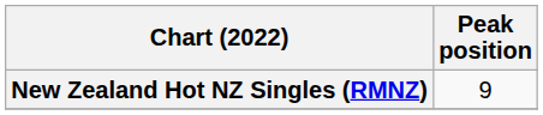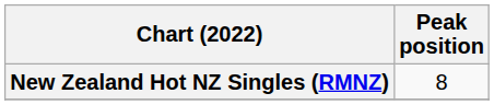New Zealand Hot NZ Singles (RMNZ) | Peak position: 9 -> 8
